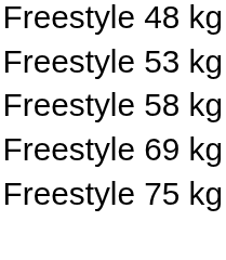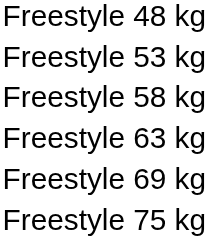+ row: Freestyle 63 kg
